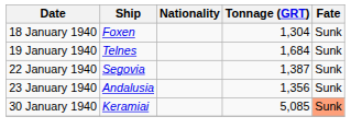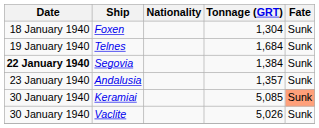Segovia | Date: normal -> bold
Segovia | Tonnage (GRT): 1,387 -> 1,384
Andalusia | Tonnage (GRT): 1,356 -> 1,357
+ row: 30 January 1940 | Vaclite | 5,026 | Sunk
